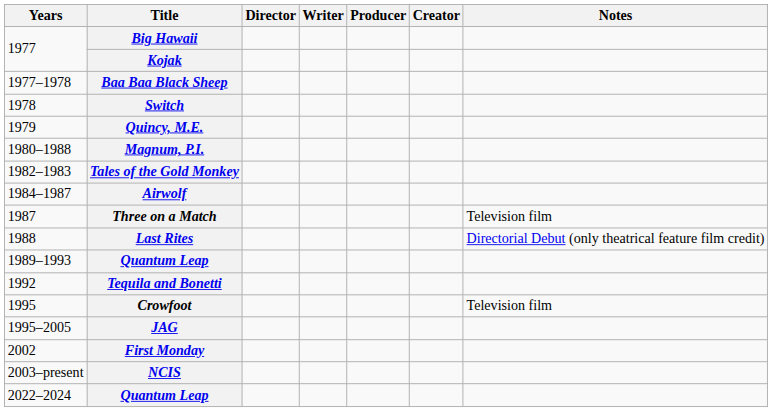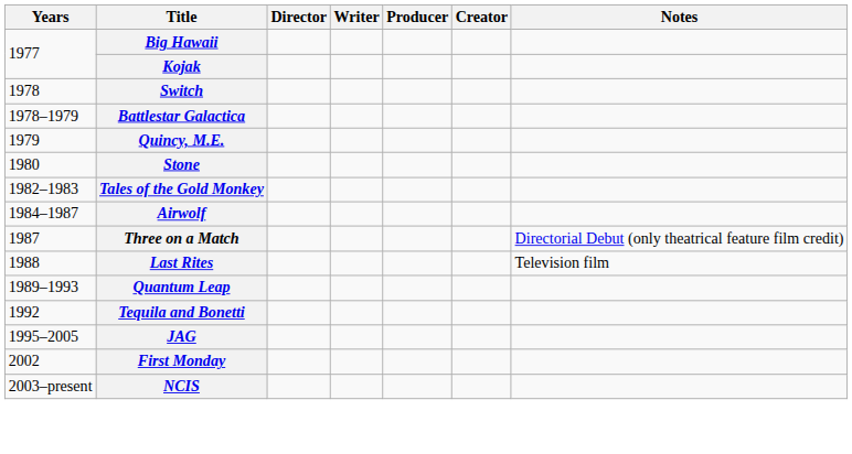- row: 1977–1978 | Baa Baa Black Sheep
+ row: 1978–1979 | Battlestar Galactica
+ row: 1980 | Stone
- row: 1980–1988 | Magnum, P.I.
Three on a Match | Notes: Television film -> Directorial Debut (only theatrical feature film credit)
Last Rites | Notes: Directorial Debut (only theatrical feature film credit) -> Television film
- row: 1995 | Crowfoot | Television film
- row: 2022–2024 | Quantum Leap
